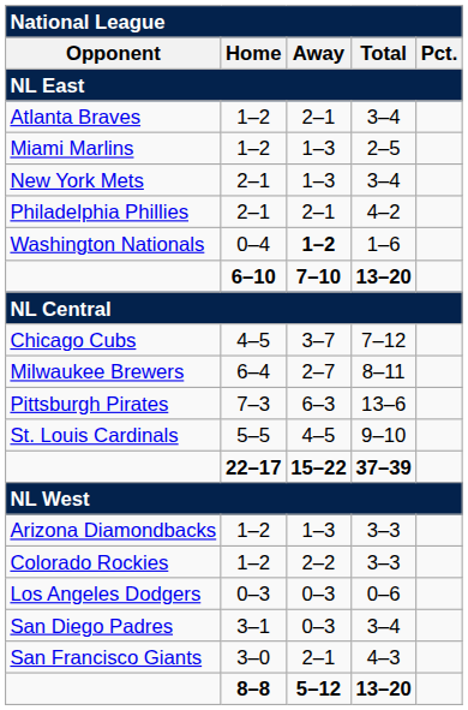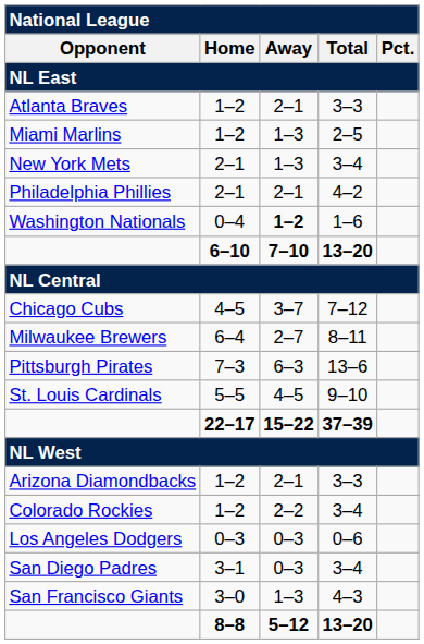Atlanta Braves | Total: 3–4 -> 3–3
Arizona Diamondbacks | Away: 1–3 -> 2–1
Colorado Rockies | Total: 3–3 -> 3–4
San Francisco Giants | Away: 2–1 -> 1–3
